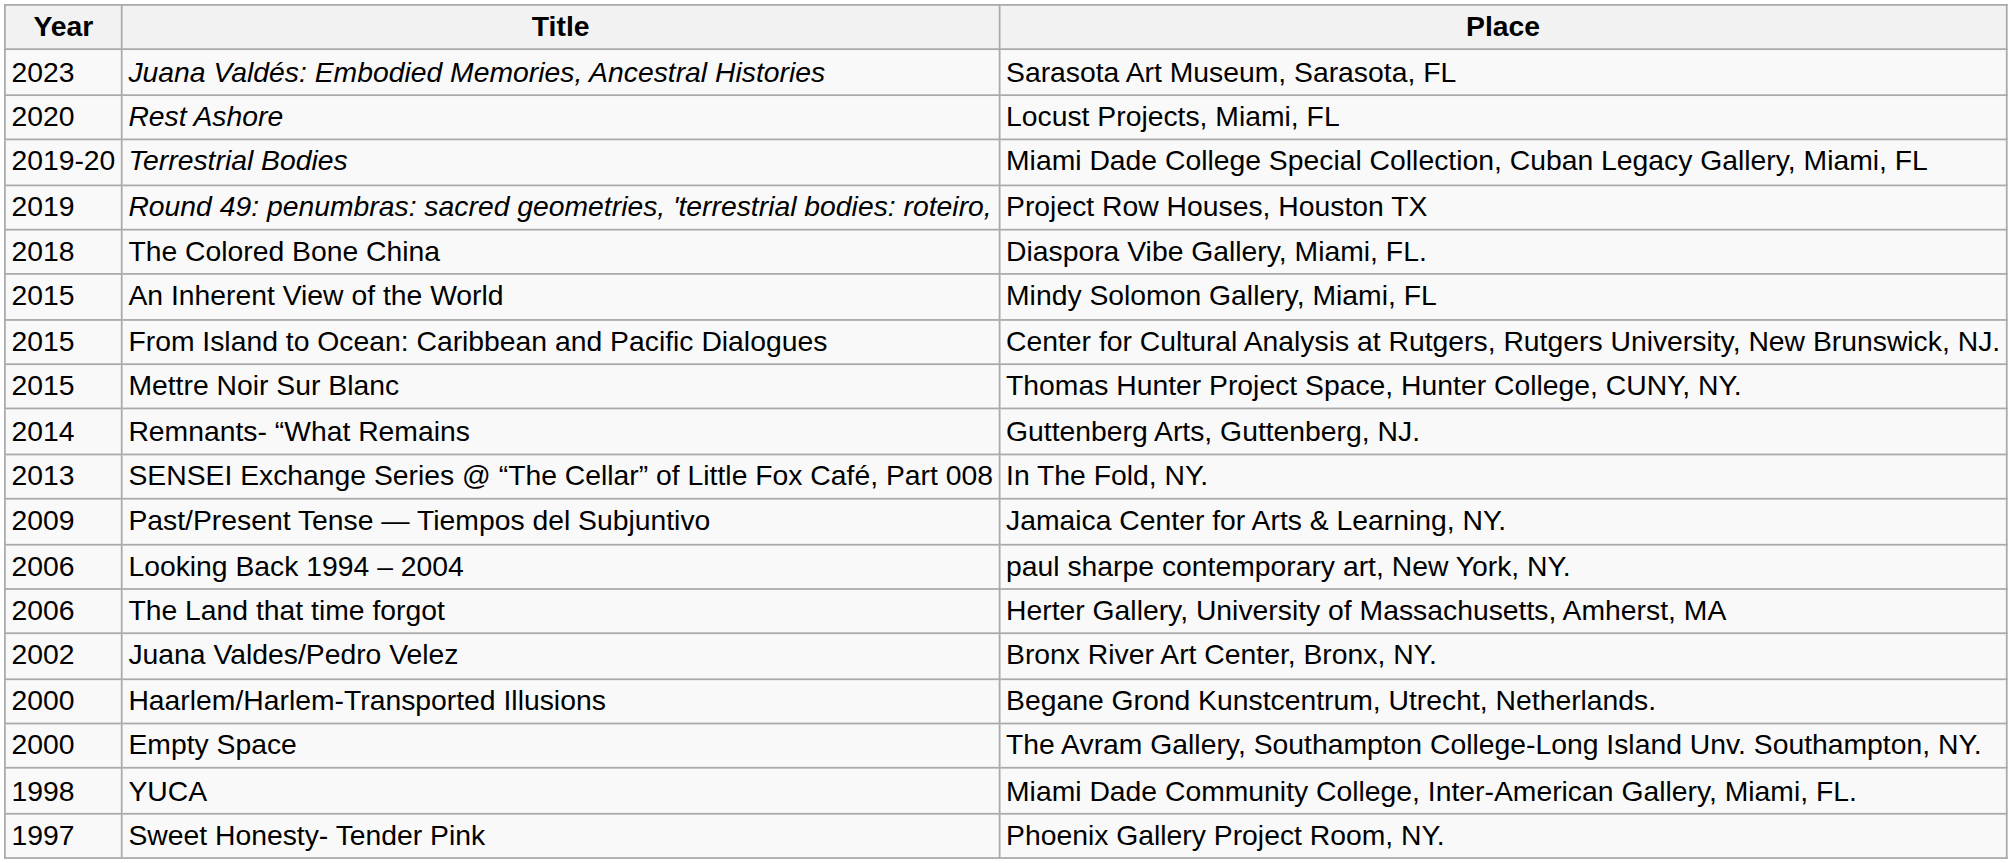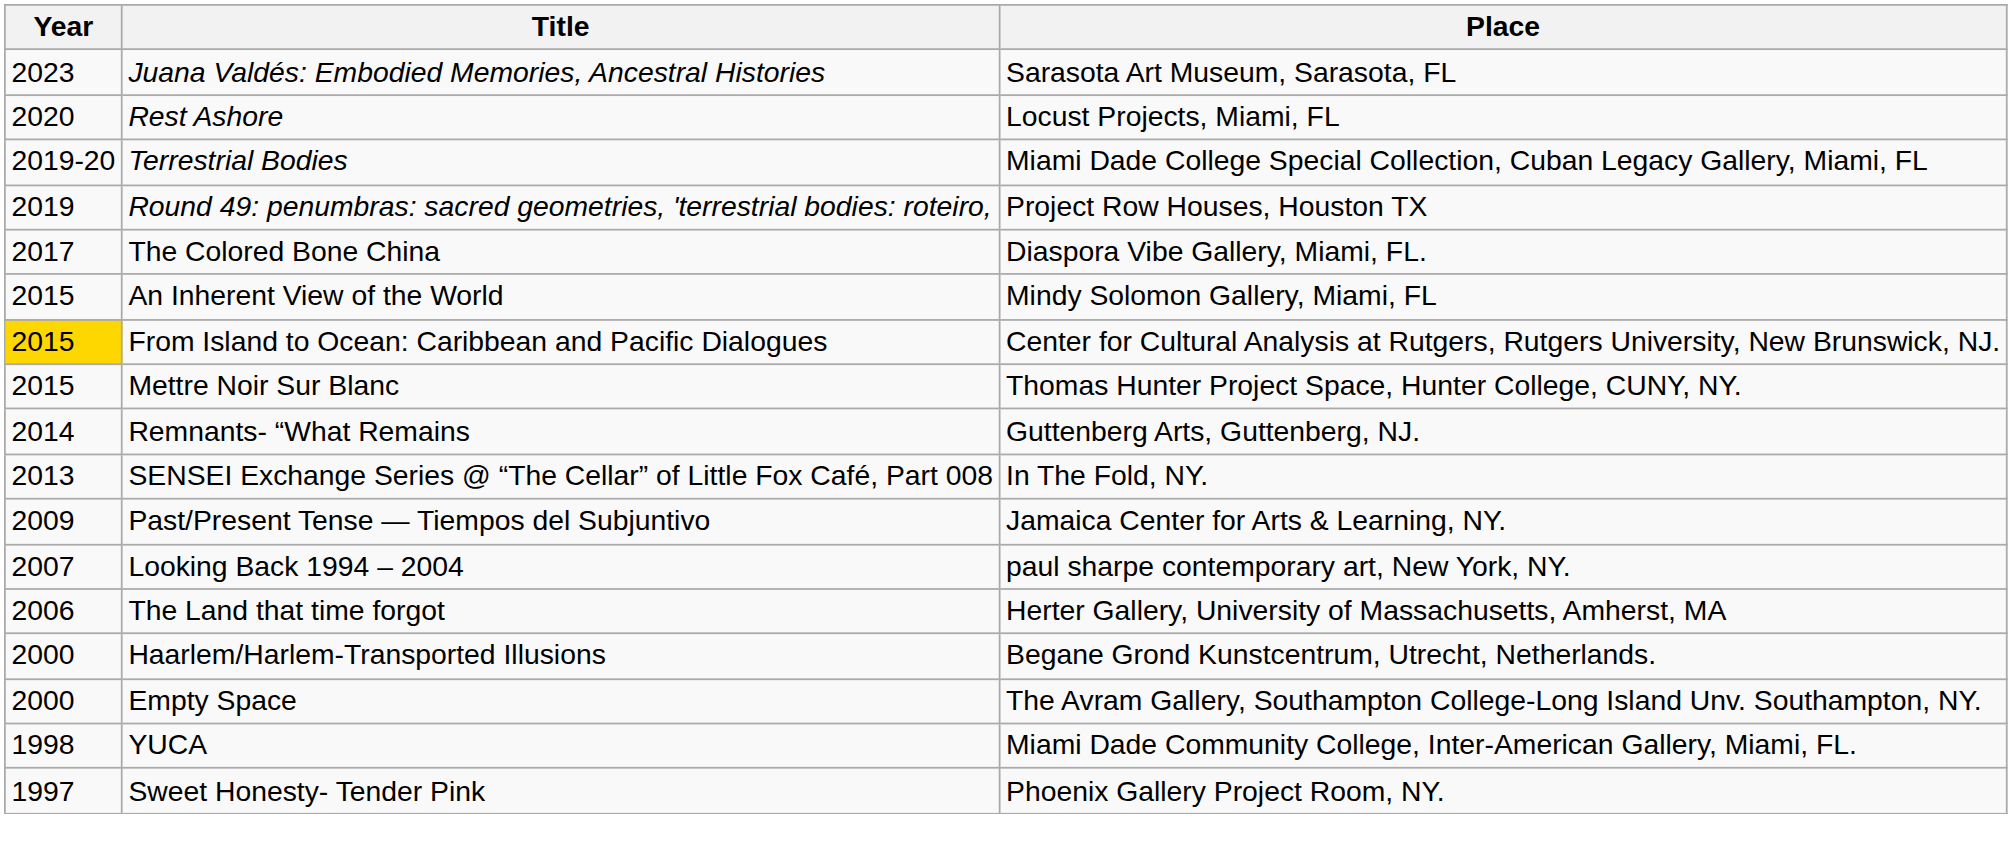The Colored Bone China | Year: 2018 -> 2017
From Island to Ocean: Caribbean and Pacific Dialogues | Year: no background -> gold background
Looking Back 1994 – 2004 | Year: 2006 -> 2007
- row: 2002 | Juana Valdes/Pedro Velez | Bronx River Art Center, Bronx, NY.
